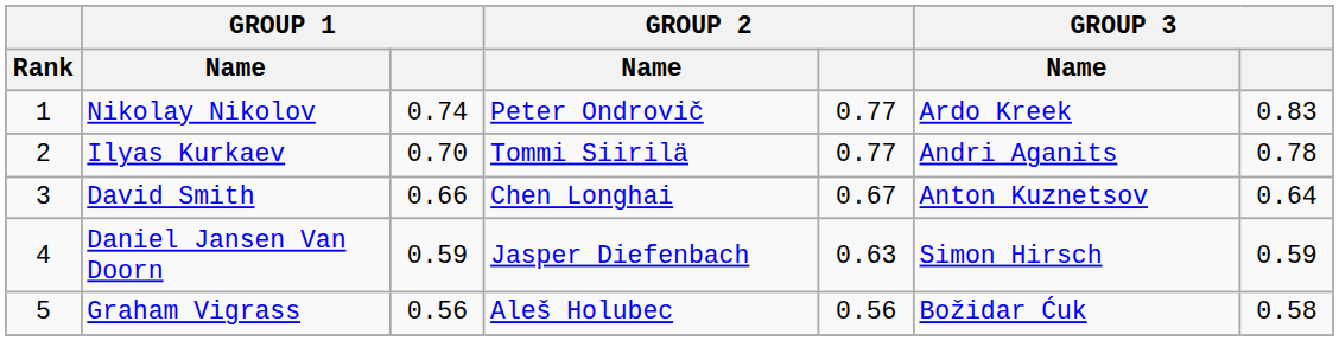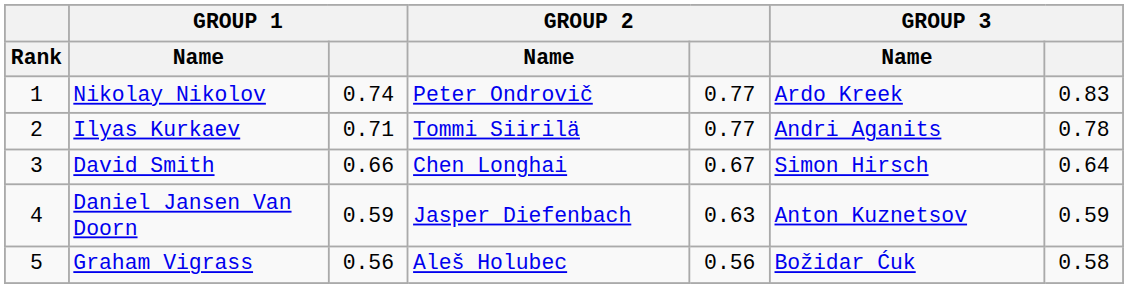Ilyas Kurkaev | GROUP 1: 0.70 -> 0.71
David Smith | GROUP 3 / Name: Anton Kuznetsov -> Simon Hirsch
Daniel Jansen Van Doorn | GROUP 3 / Name: Simon Hirsch -> Anton Kuznetsov
